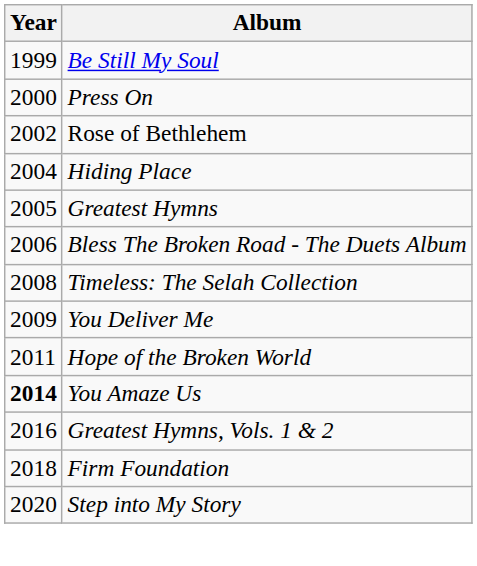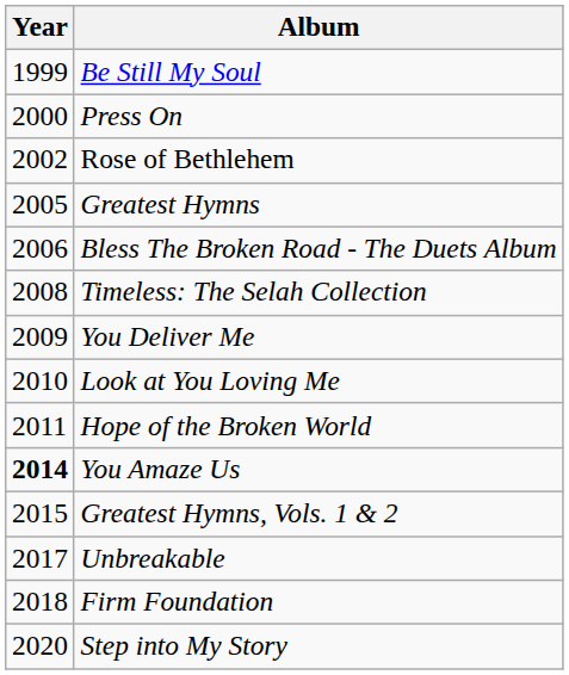- row: 2004 | Hiding Place
+ row: 2010 | Look at You Loving Me
Greatest Hymns, Vols. 1 & 2 | Year: 2016 -> 2015
+ row: 2017 | Unbreakable
